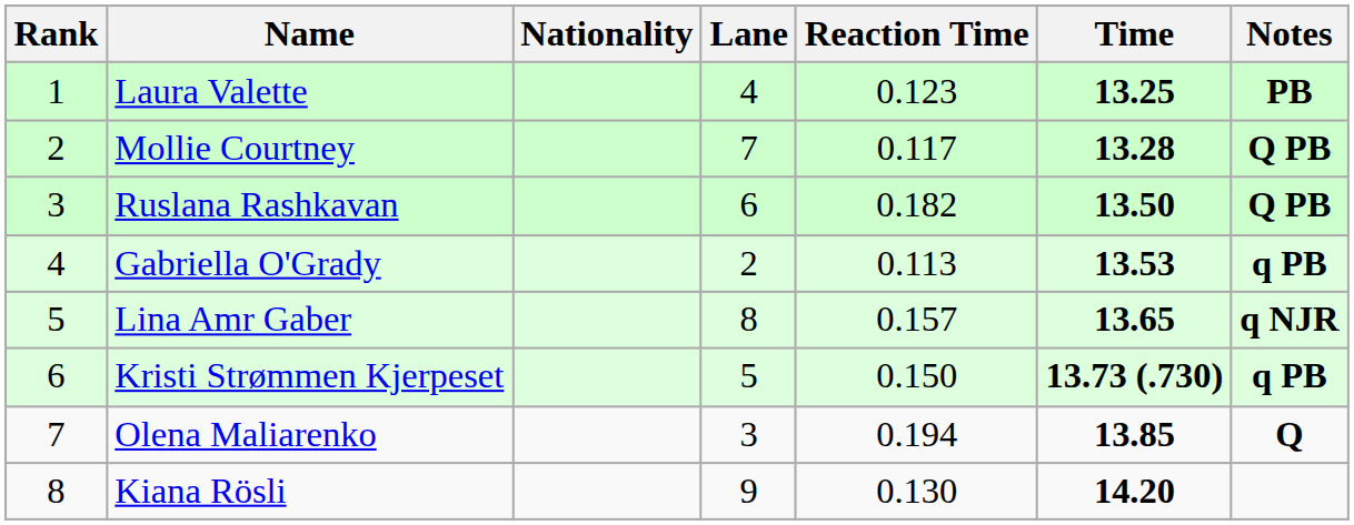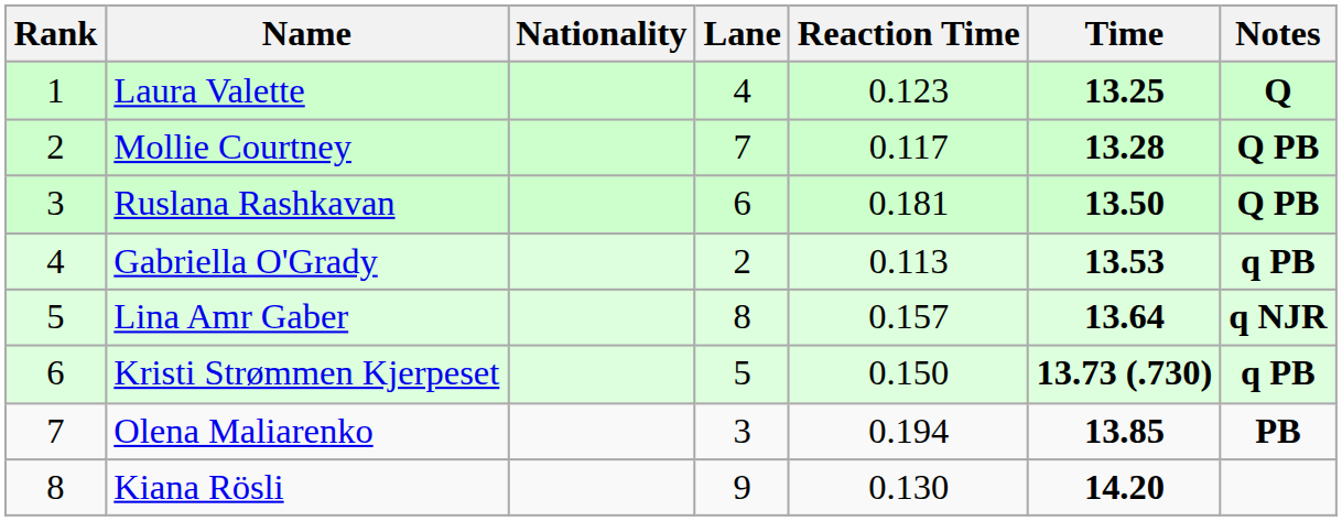Laura Valette | Notes: PB -> Q
Ruslana Rashkavan | Reaction Time: 0.182 -> 0.181
Lina Amr Gaber | Time: 13.65 -> 13.64
Olena Maliarenko | Notes: Q -> PB
